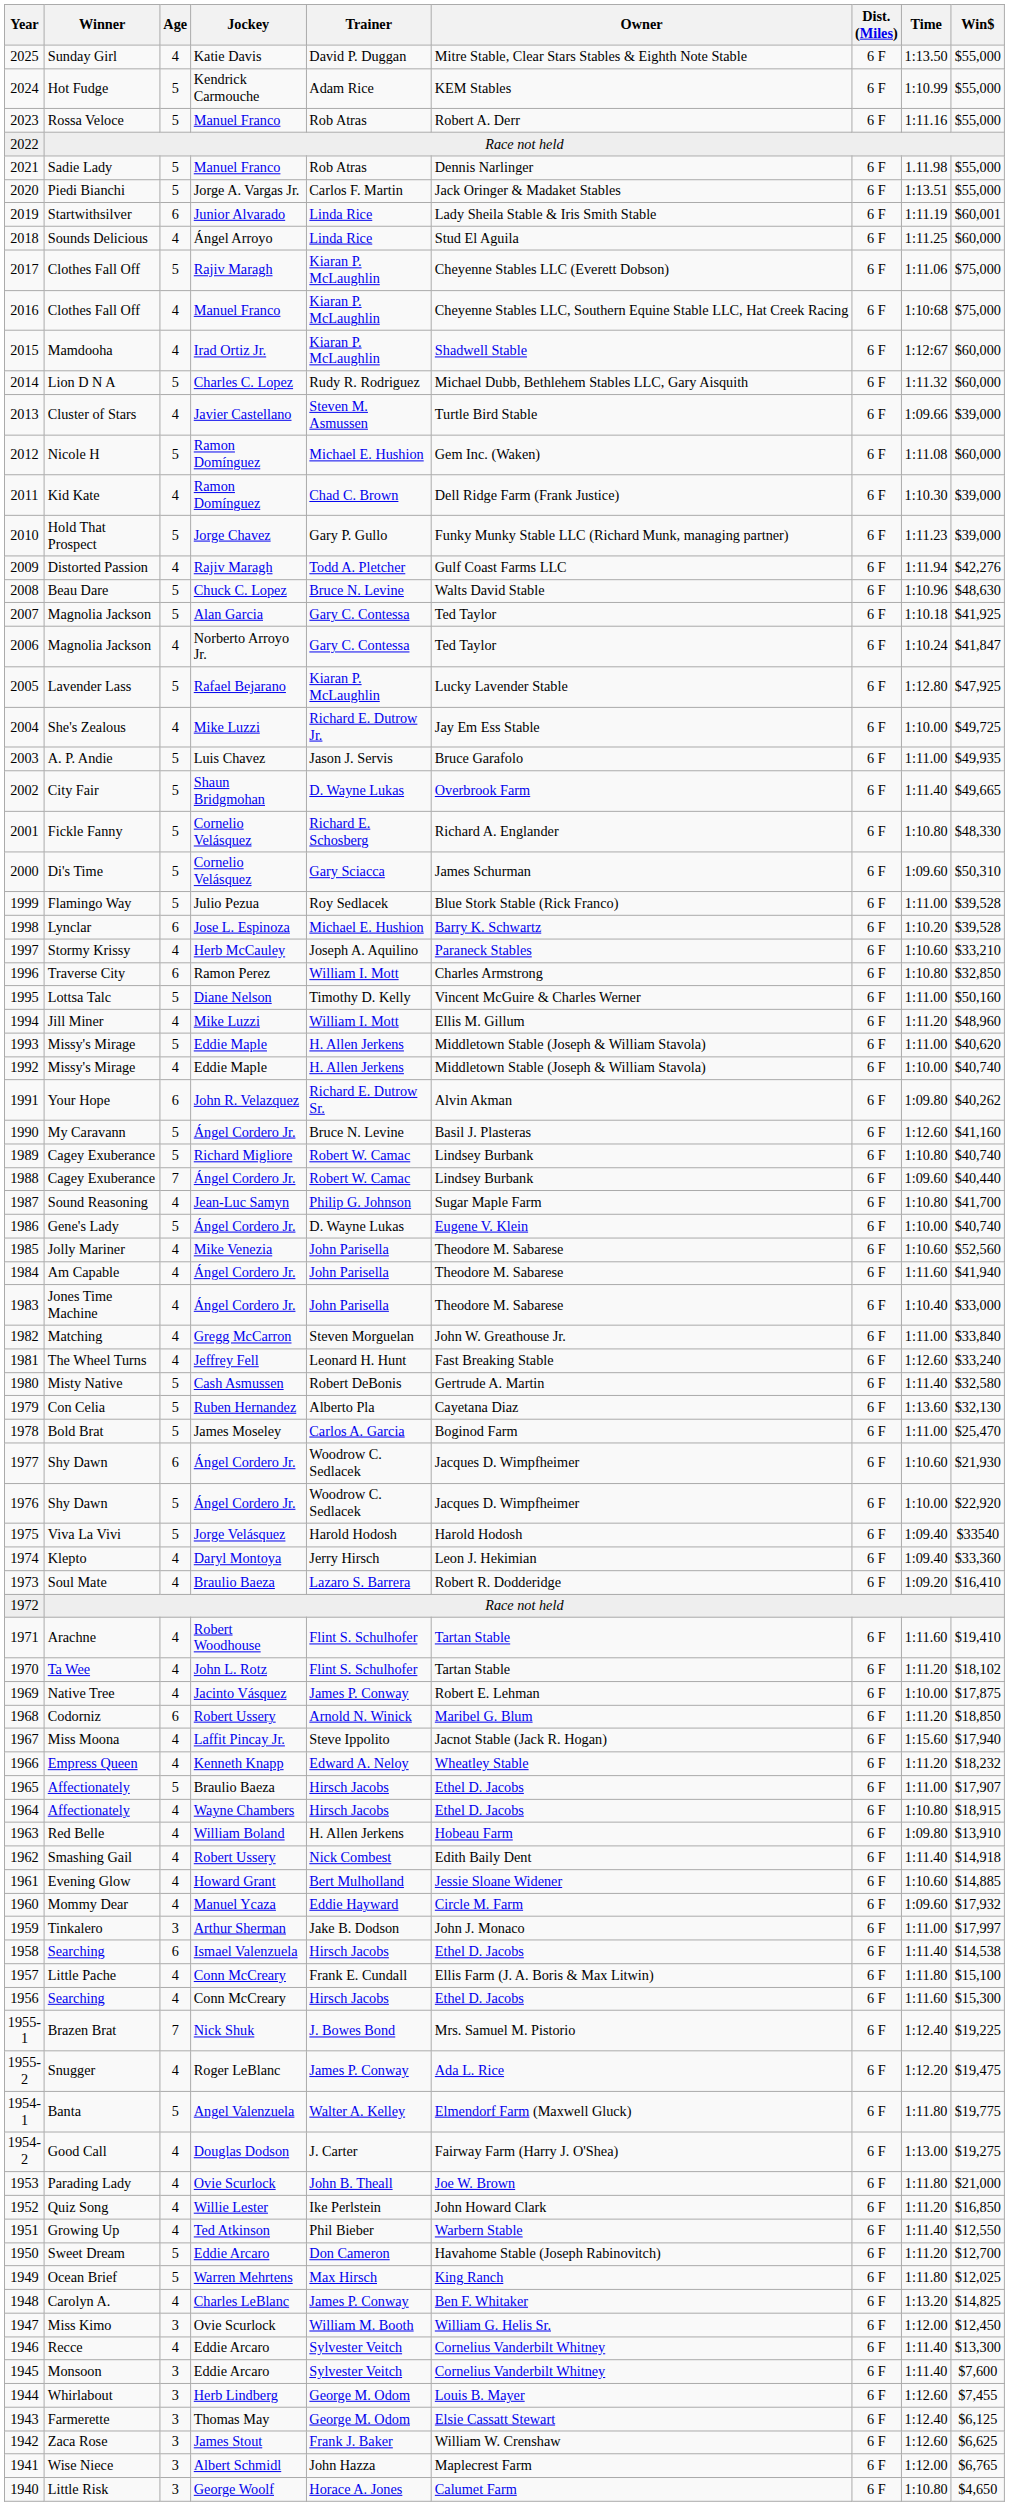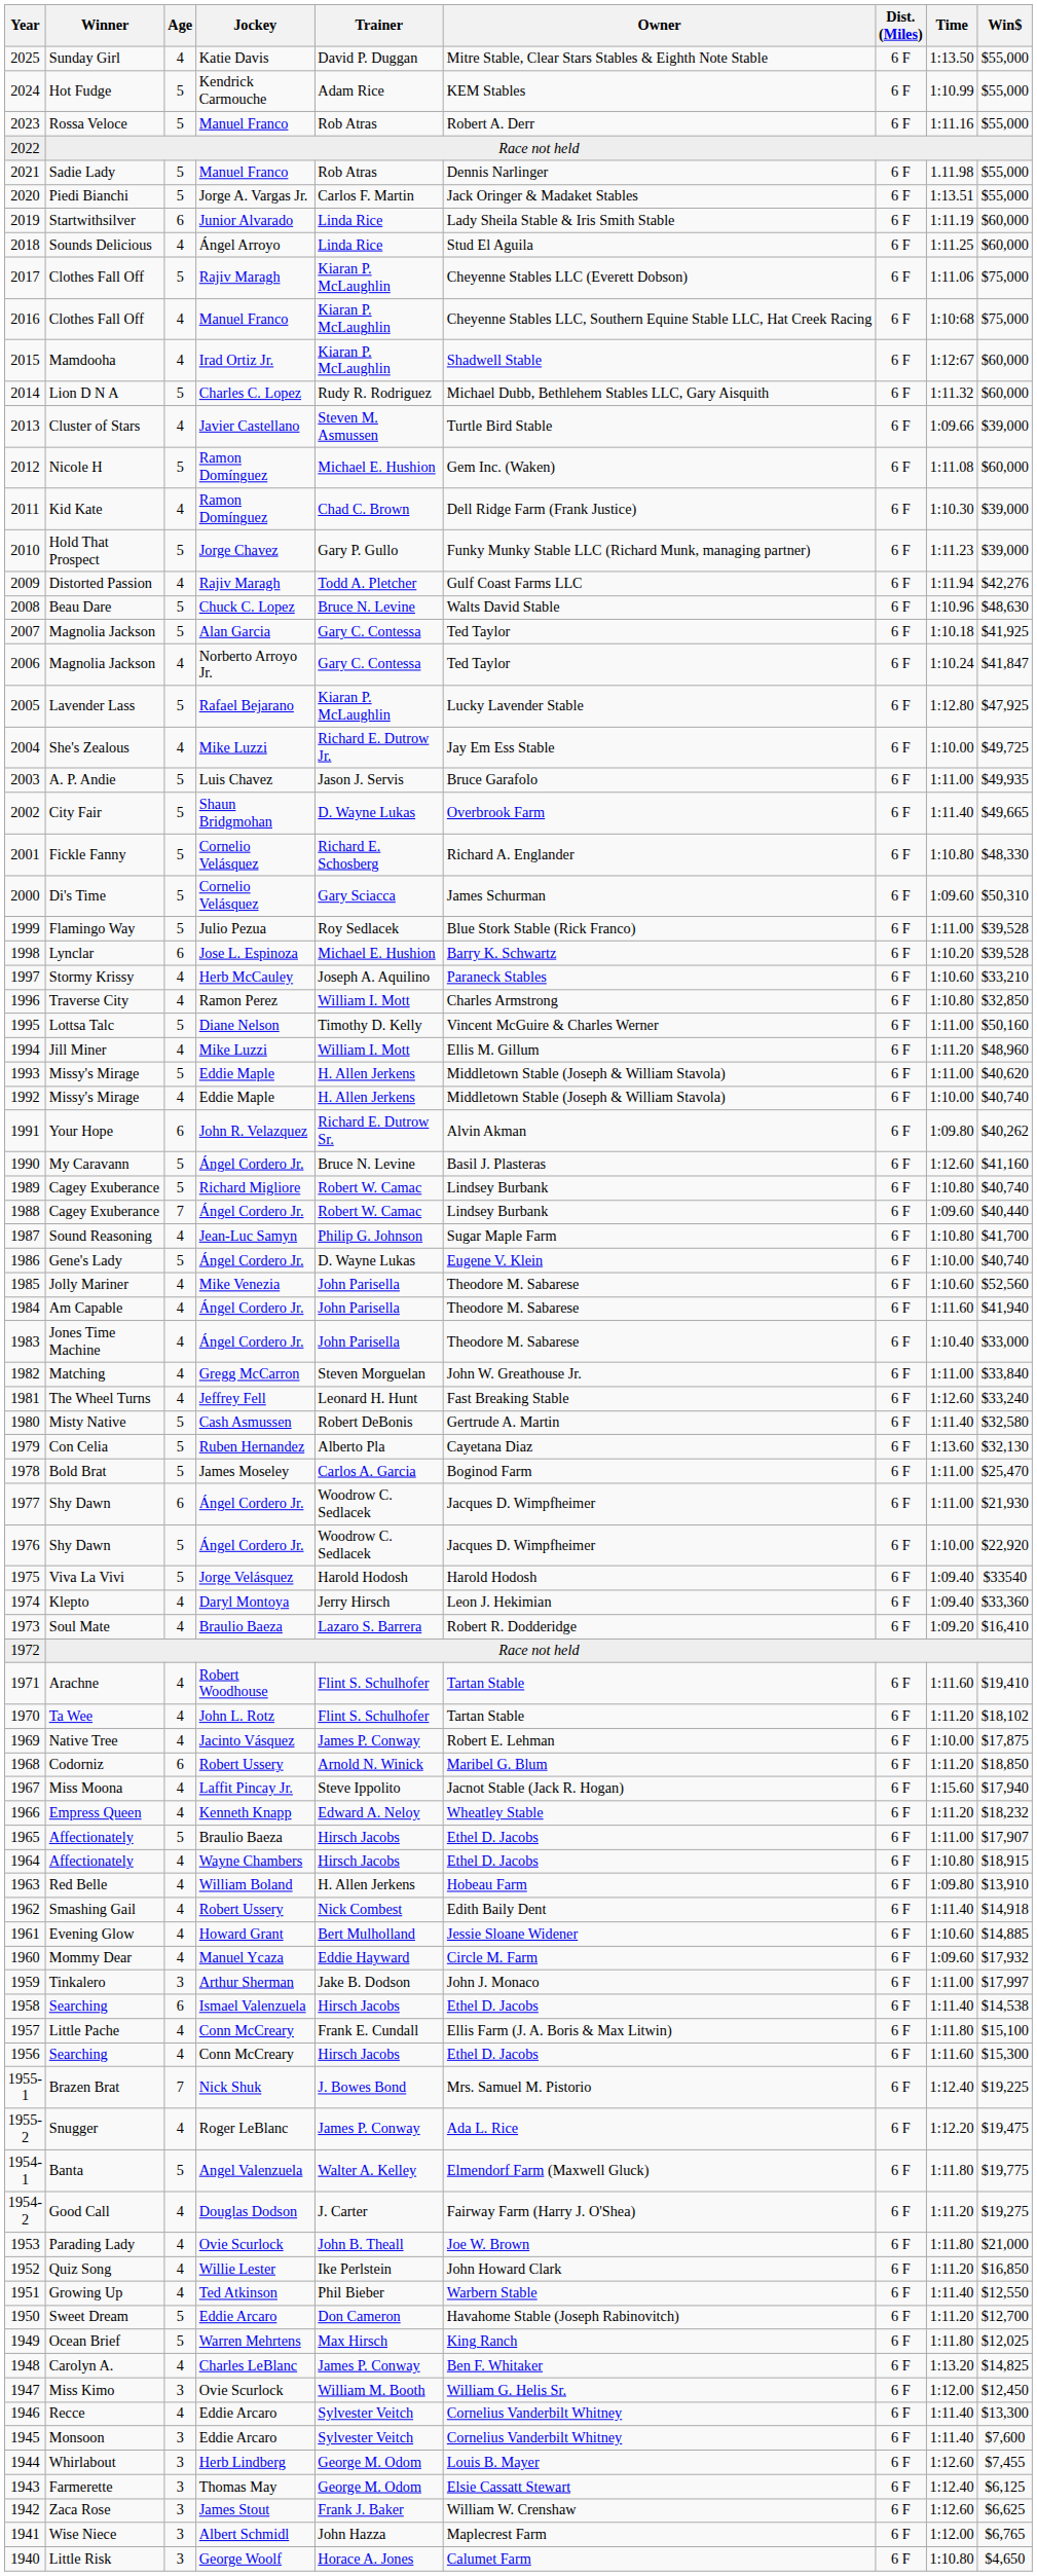Startwithsilver | Win$: $60,001 -> $60,000
Traverse City | Age: 6 -> 4
1977 / Shy Dawn | Time: 1:10.60 -> 1:11.00
Good Call | Time: 1:13.00 -> 1:11.20
